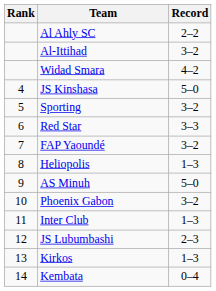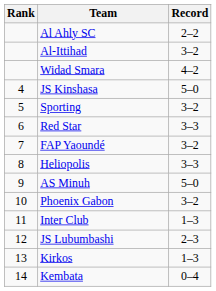Heliopolis | Record: 1–3 -> 3–3
